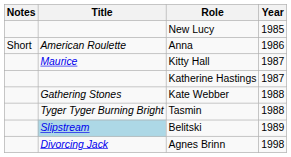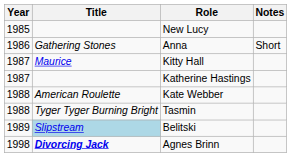columns swapped: Year <-> Notes
Anna | Title: American Roulette -> Gathering Stones
Kate Webber | Title: Gathering Stones -> American Roulette
Agnes Brinn | Title: normal -> bold
